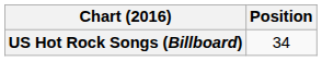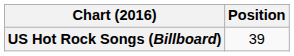US Hot Rock Songs (Billboard) | Position: 34 -> 39
